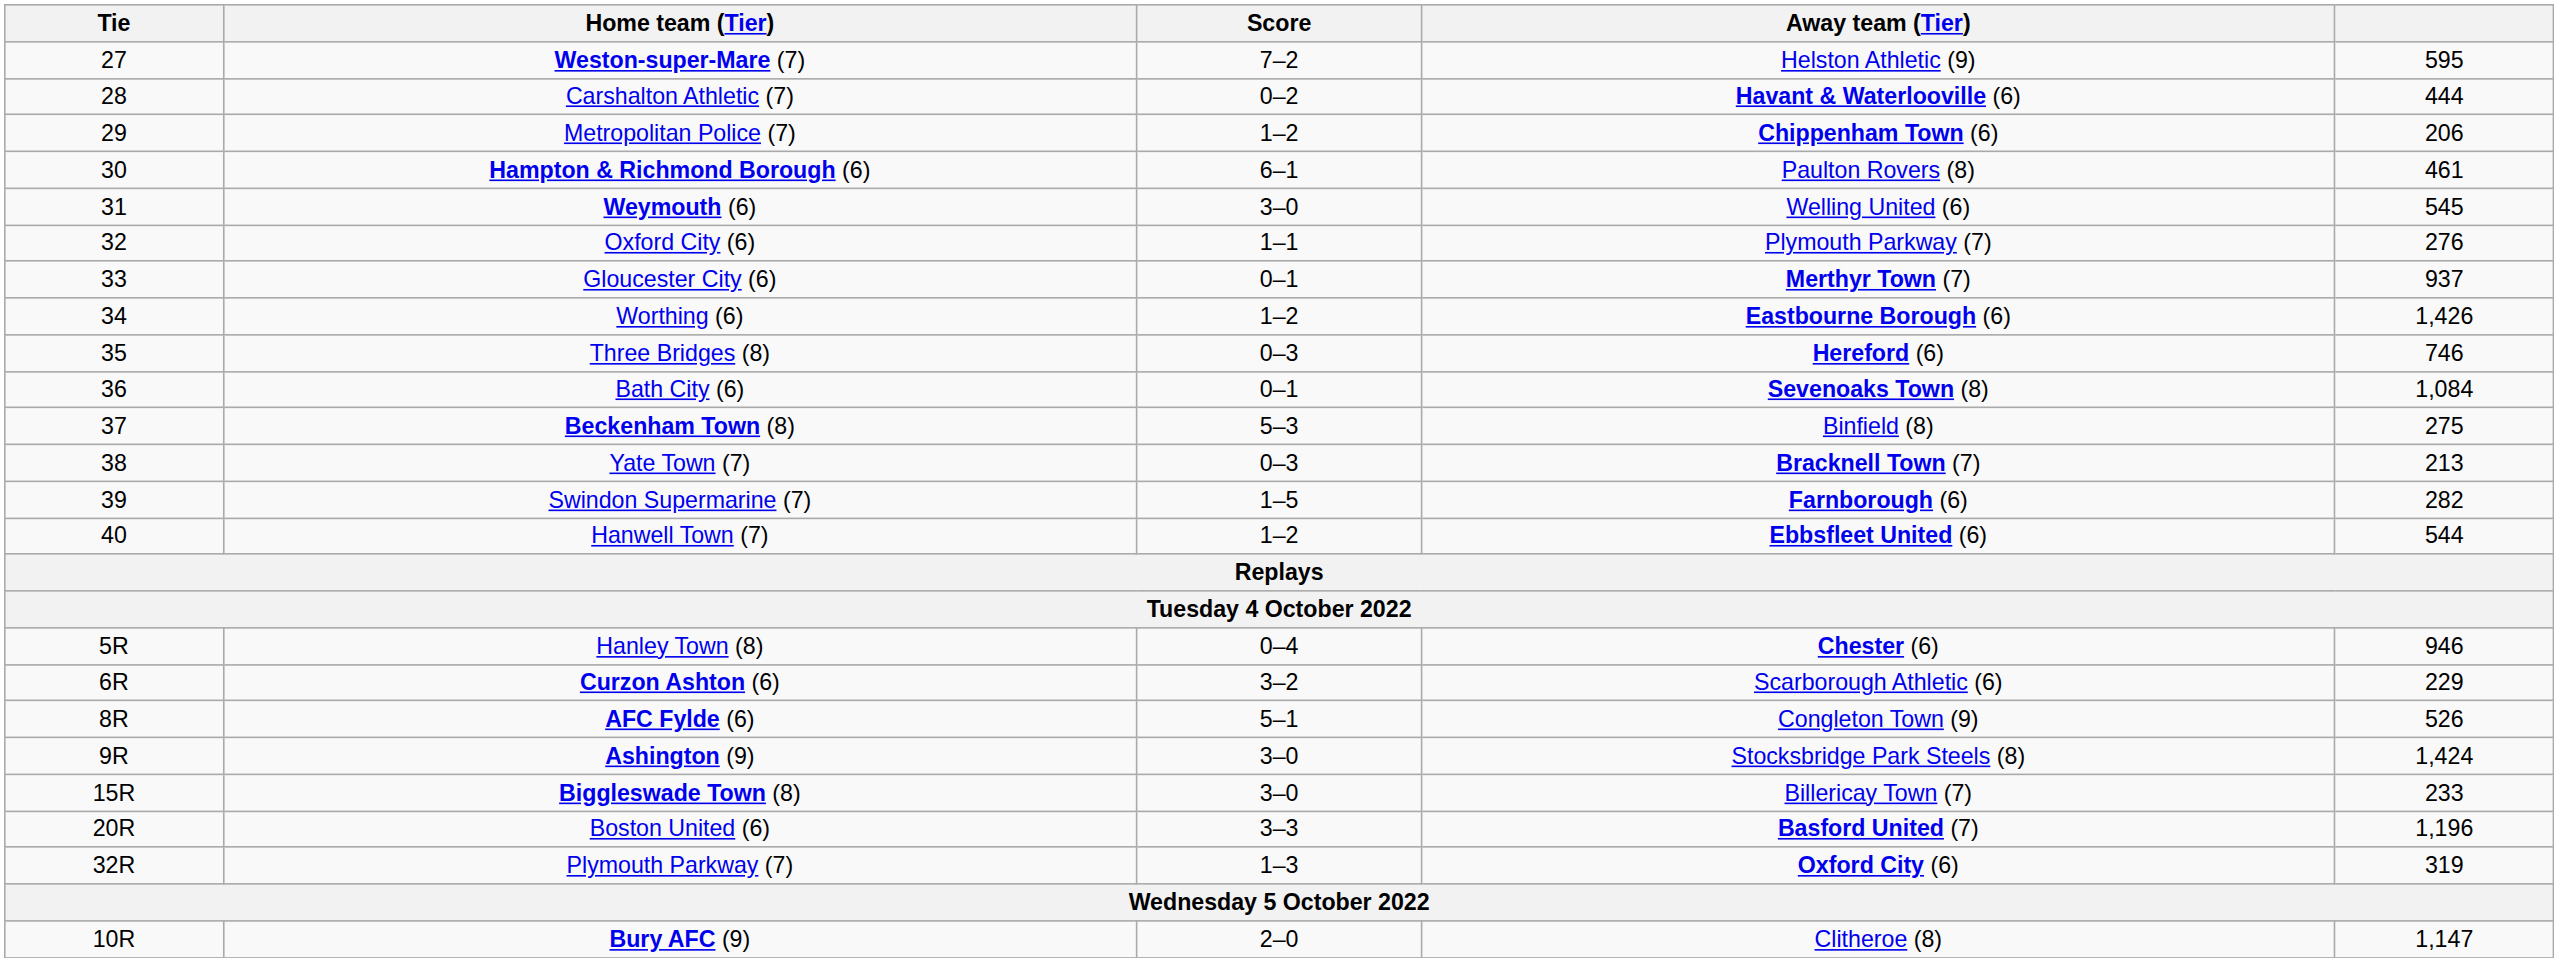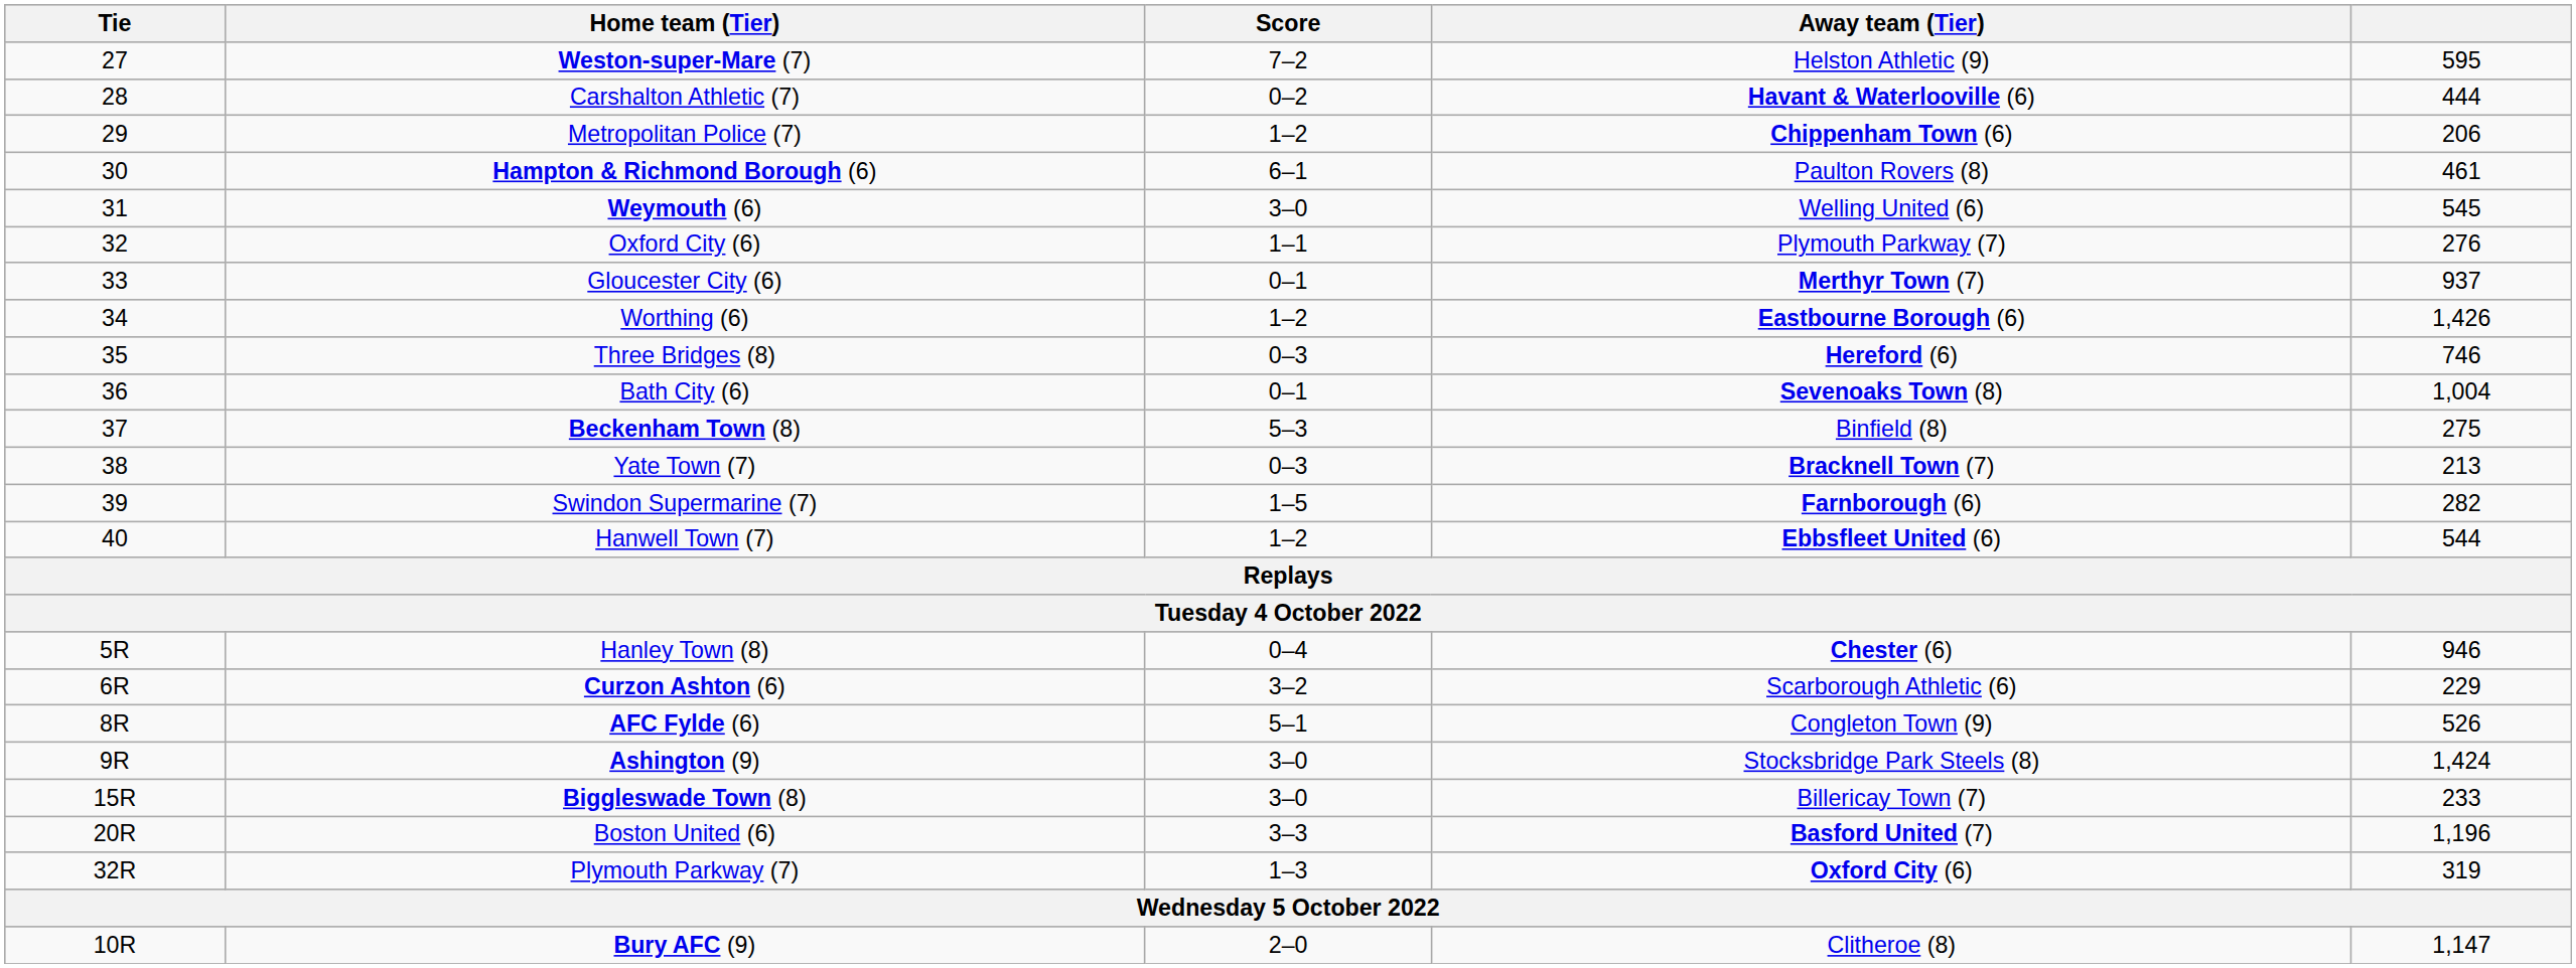Bath City (6) | column 5: 1,084 -> 1,004
